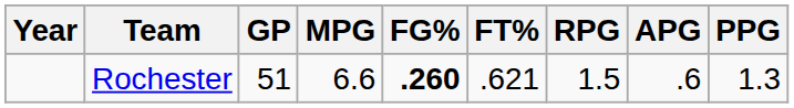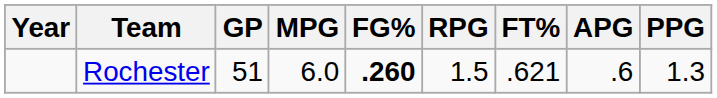columns swapped: FT% <-> RPG
Rochester | MPG: 6.6 -> 6.0
